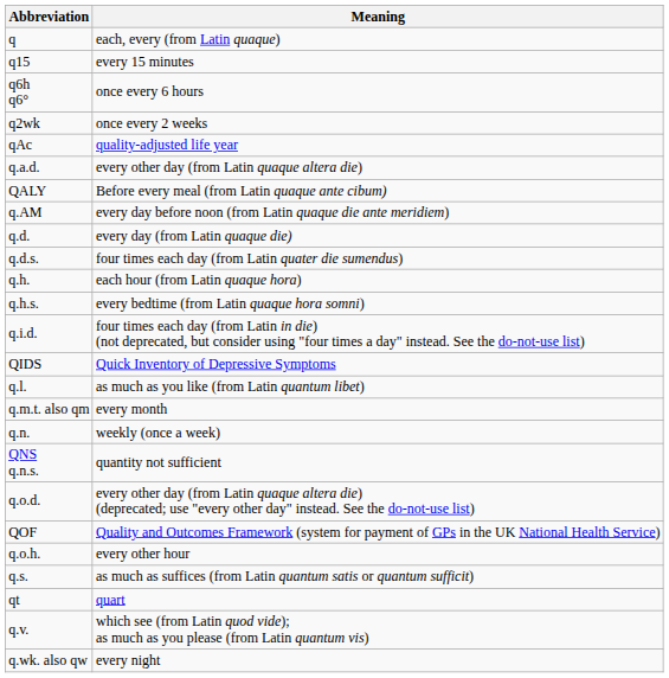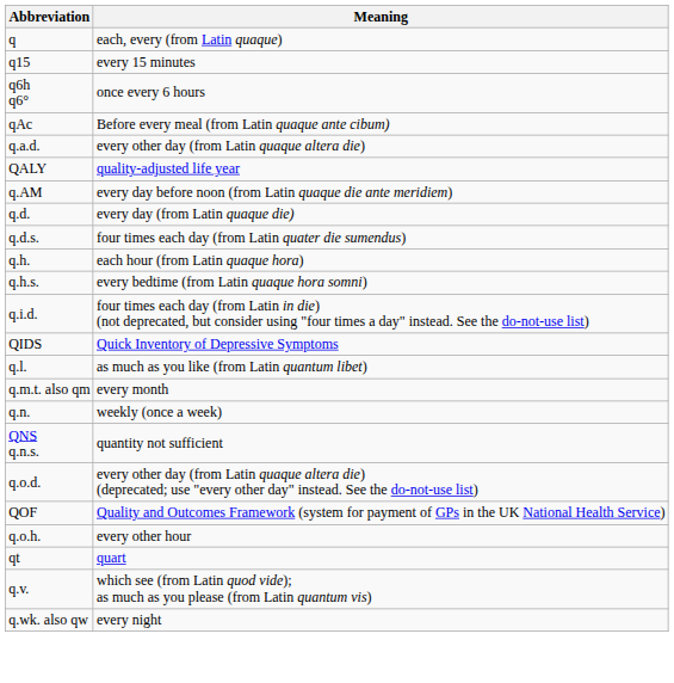- row: q2wk | once every 2 weeks
qAc | Meaning: quality-adjusted life year -> Before every meal (from Latin quaque ante cibum)
QALY | Meaning: Before every meal (from Latin quaque ante cibum) -> quality-adjusted life year
- row: q.s. | as much as suffices (from Latin quantum satis or quantum sufficit)
